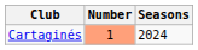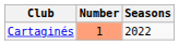Cartaginés | Seasons: 2024 -> 2022
